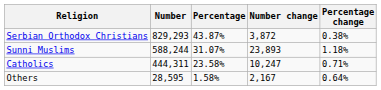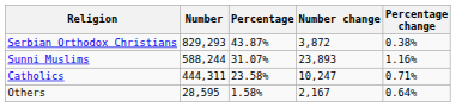Sunni Muslims | Percentage change: 1.18% -> 1.16%
